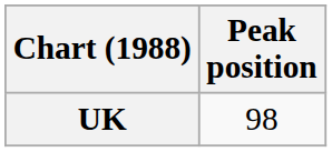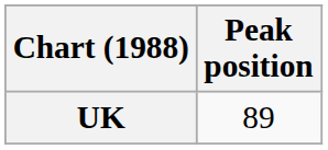UK | Peak position: 98 -> 89
